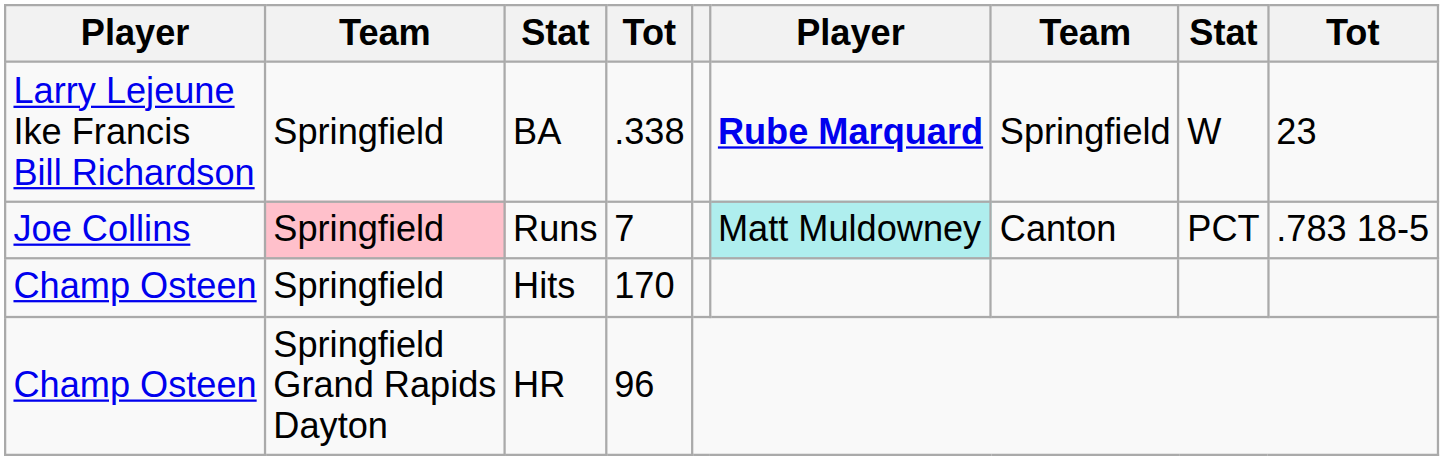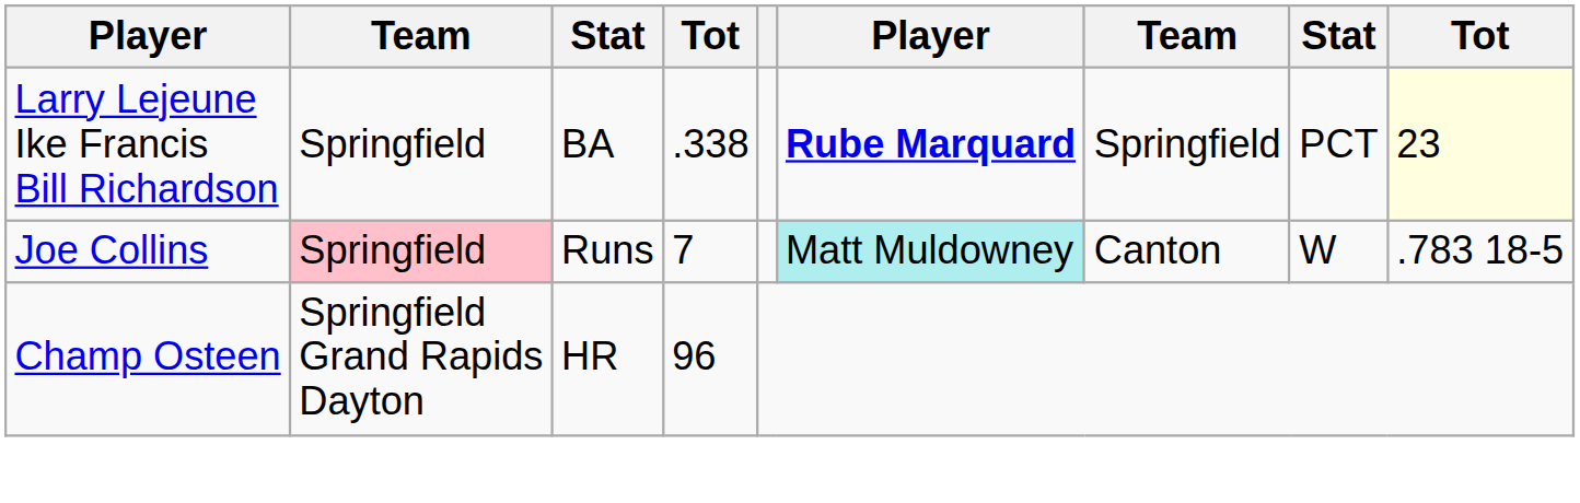BA | column 8: W -> PCT
BA | column 9: no background -> lightyellow background
Runs | column 8: PCT -> W
- row: Champ Osteen | Springfield | Hits | 170
